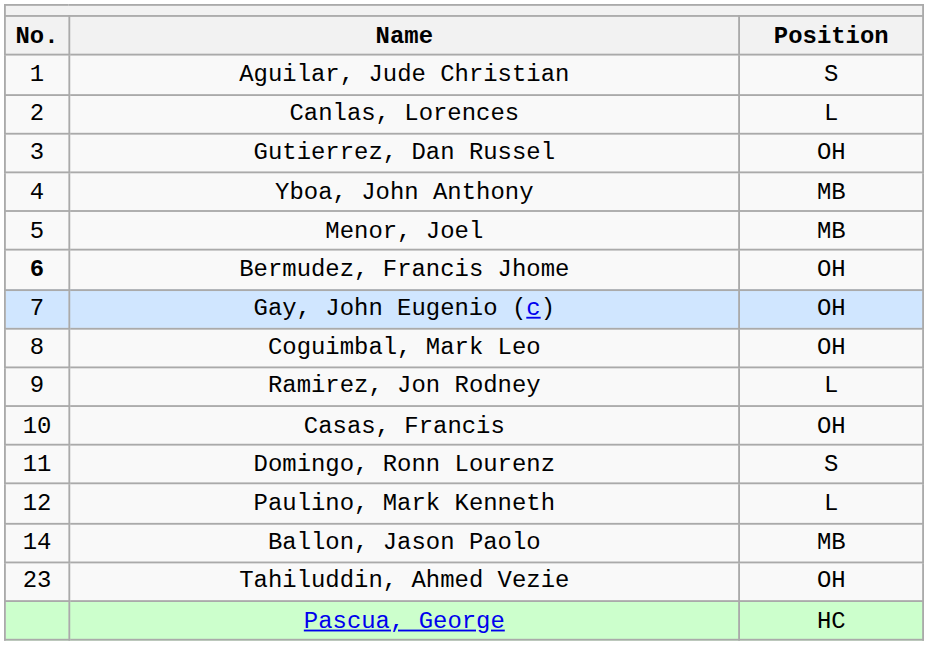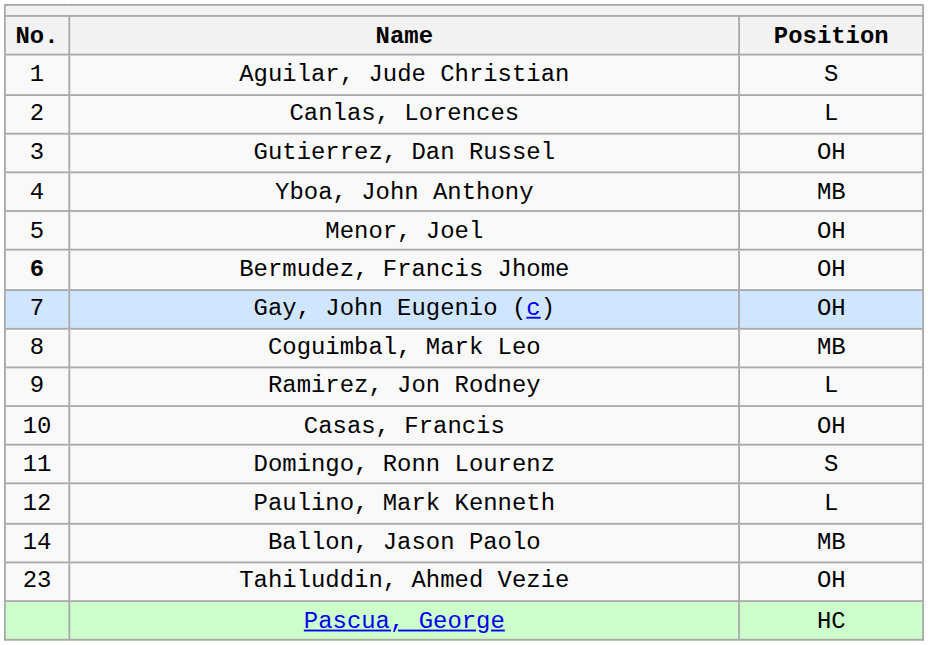Menor, Joel | Position: MB -> OH
Coguimbal, Mark Leo | Position: OH -> MB
